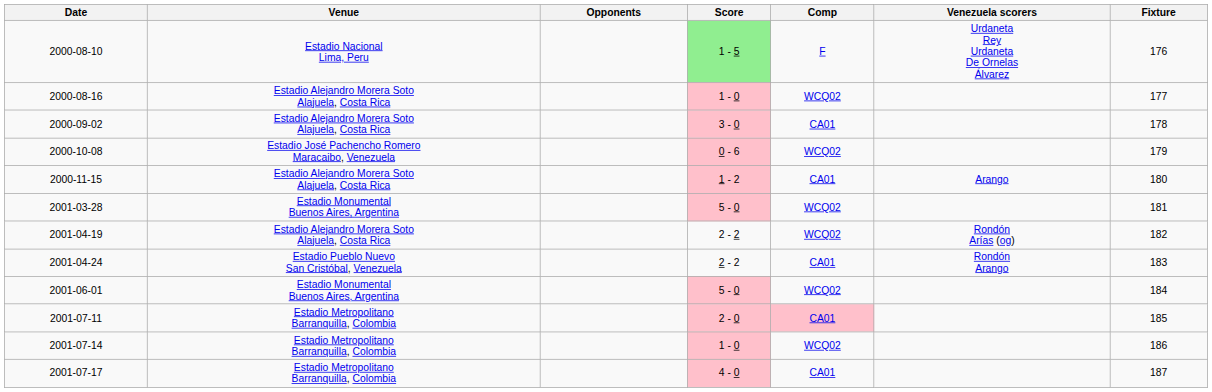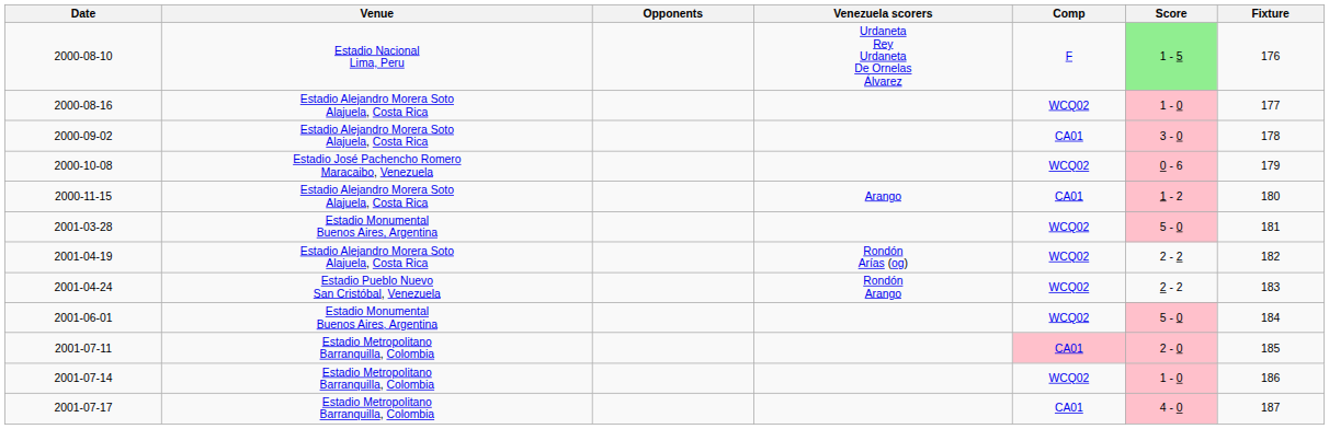columns swapped: Score <-> Venezuela scorers
2001-04-24 | Comp: CA01 -> WCQ02
